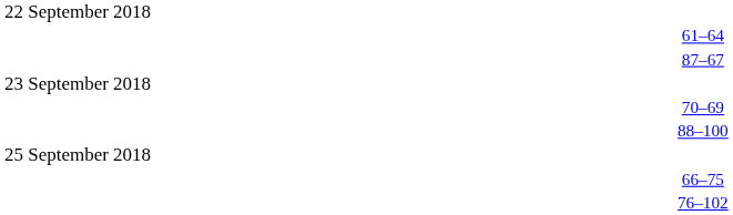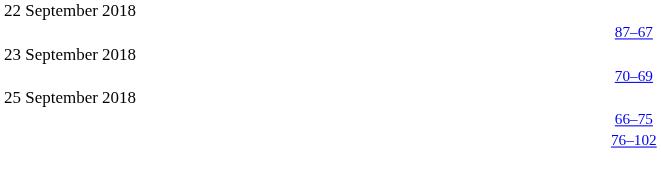- row: 61–64
- row: 88–100
